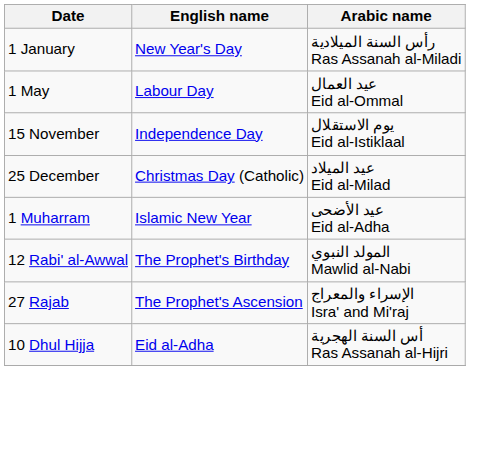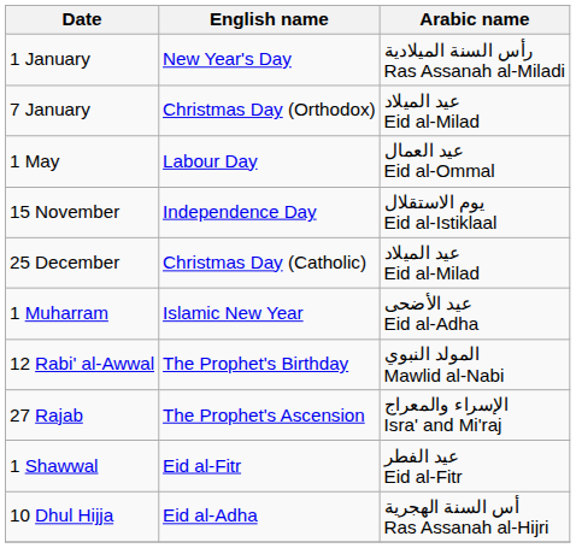+ row: 7 January | Christmas Day (Orthodox) | عيد الميلاد Eid al-Milad
+ row: 1 Shawwal | Eid al-Fitr | عيد الفطر Eid al-Fitr
